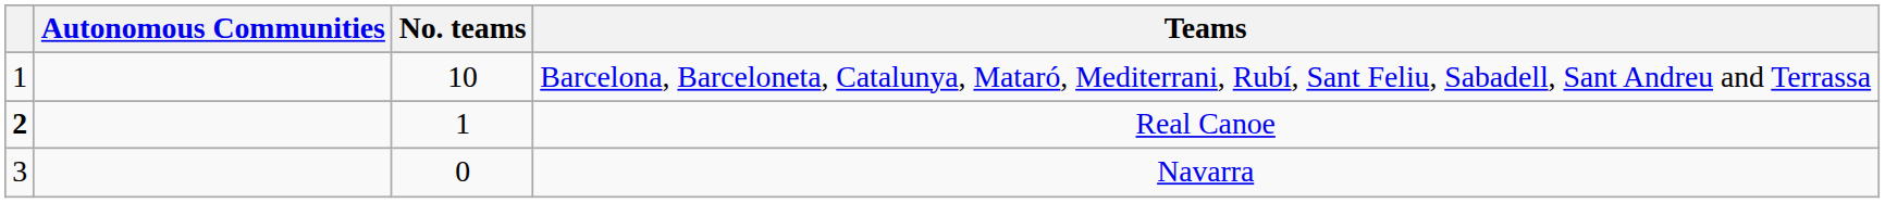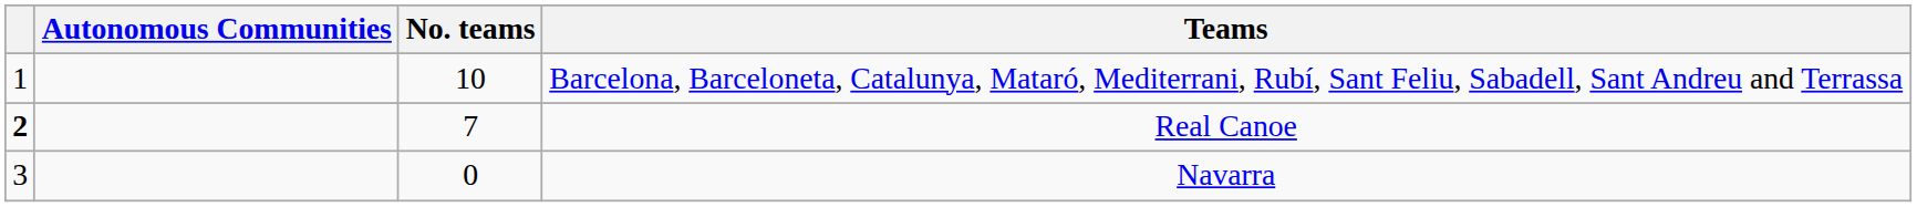Real Canoe | No. teams: 1 -> 7
